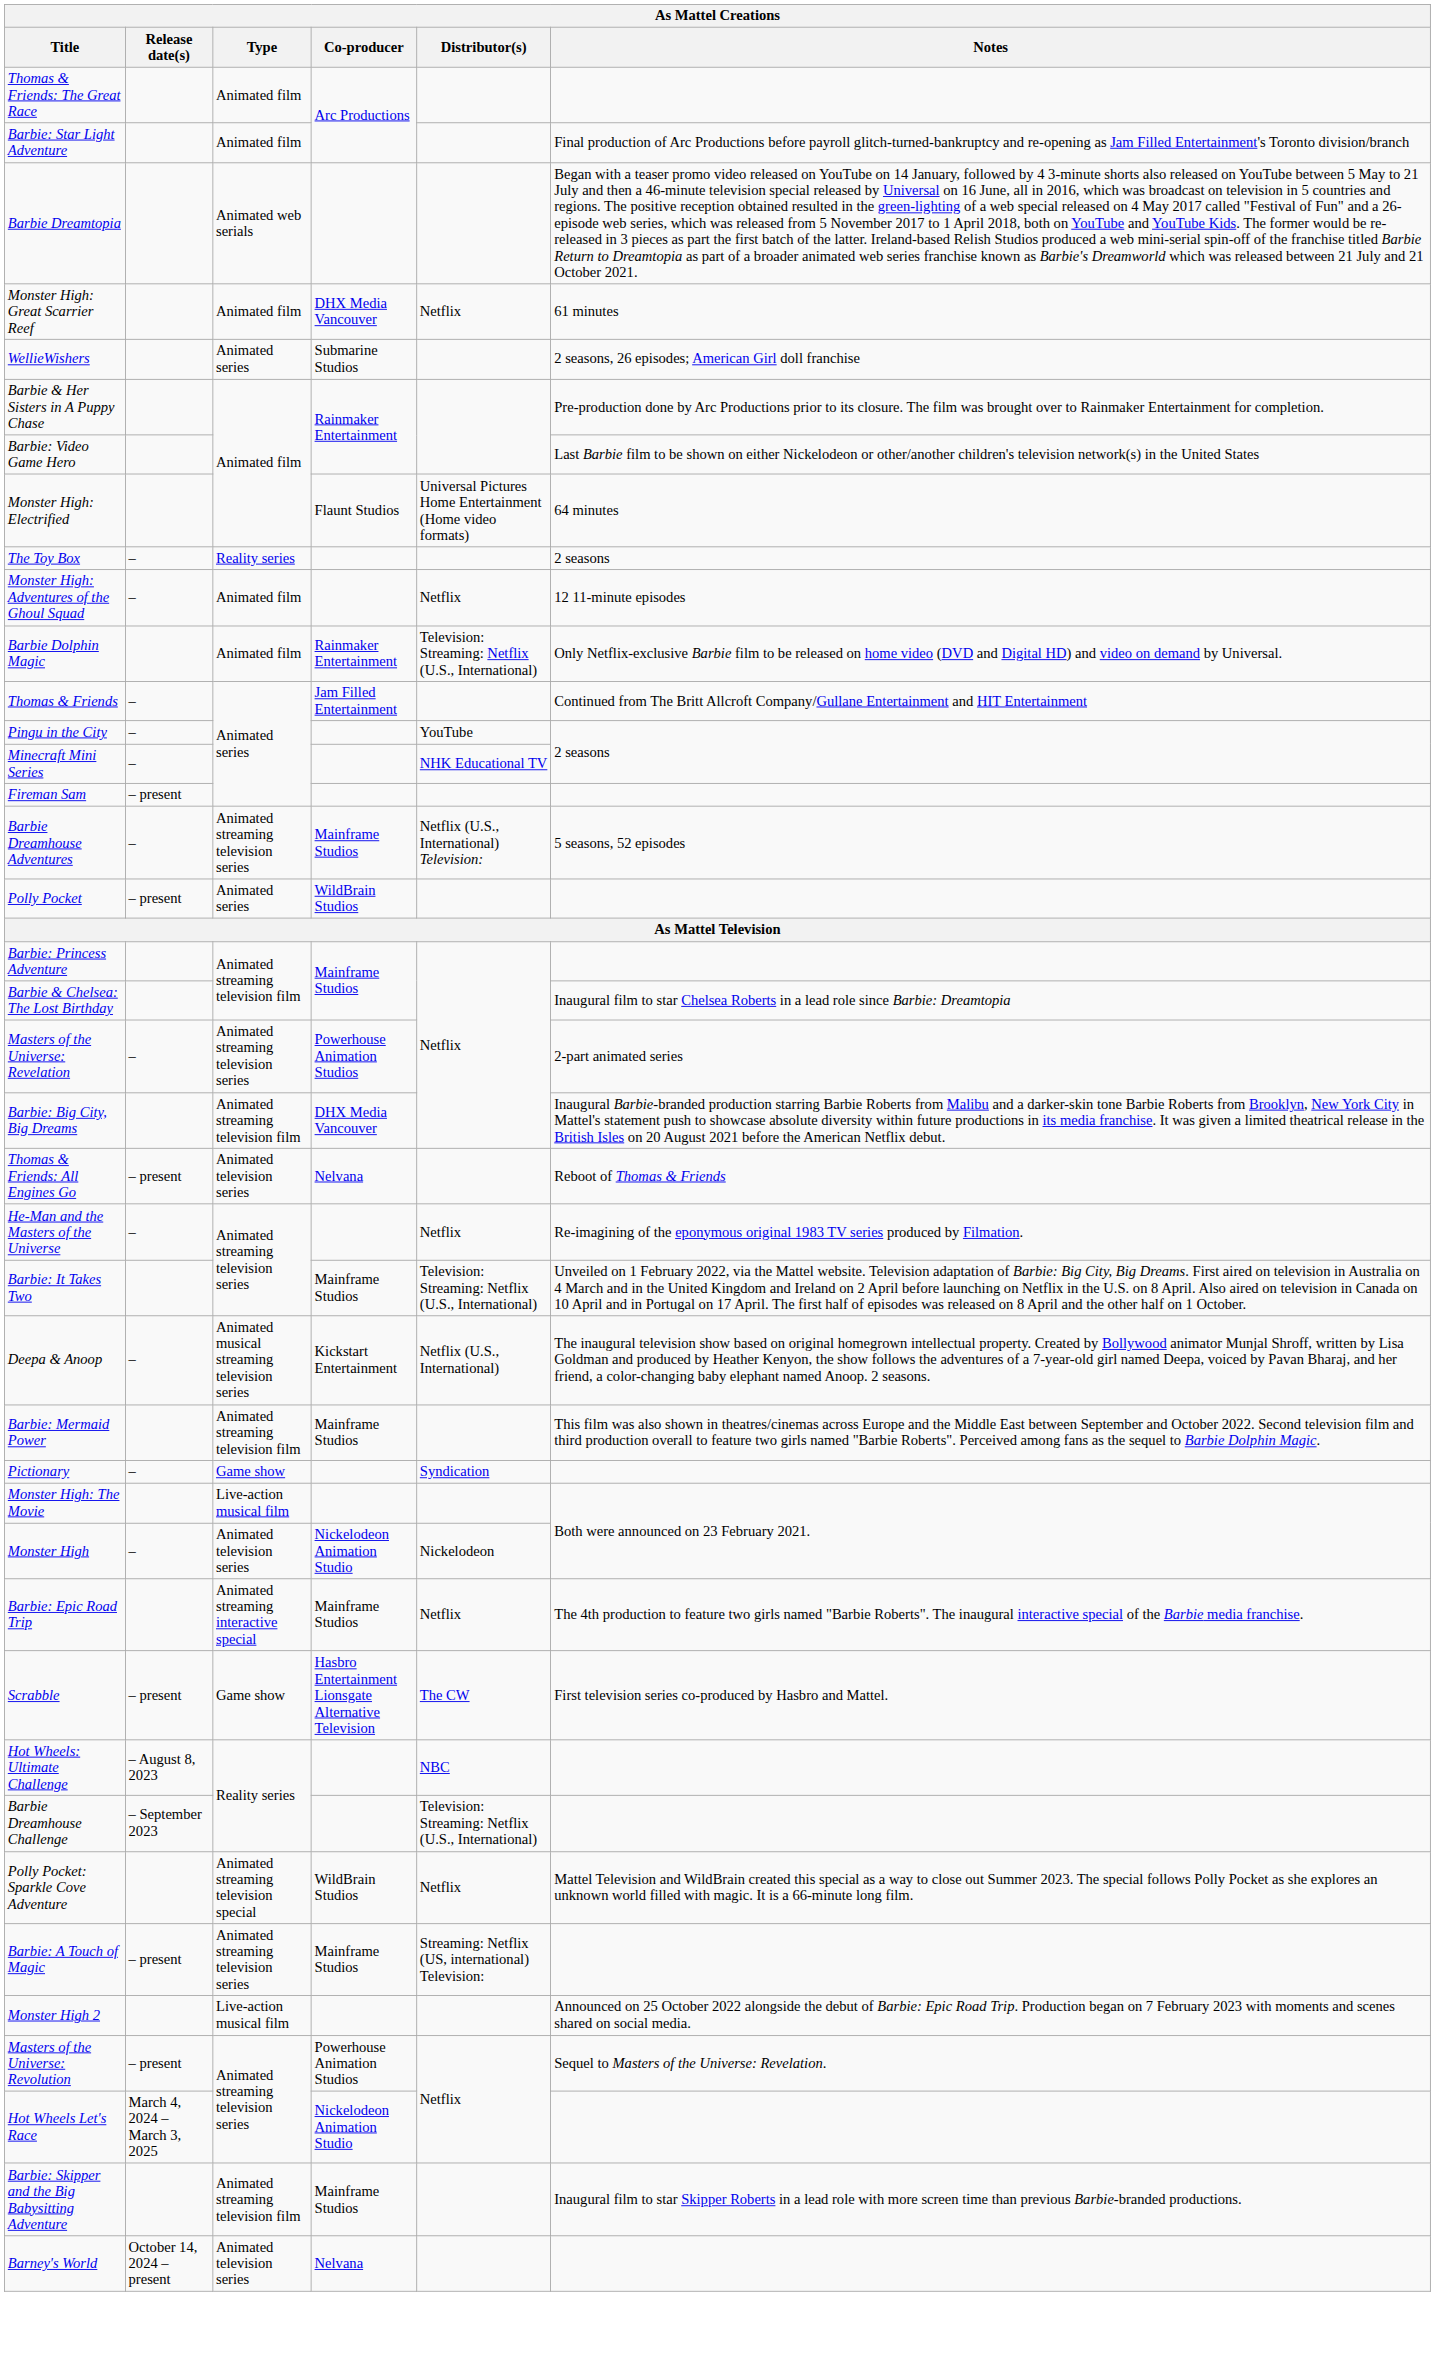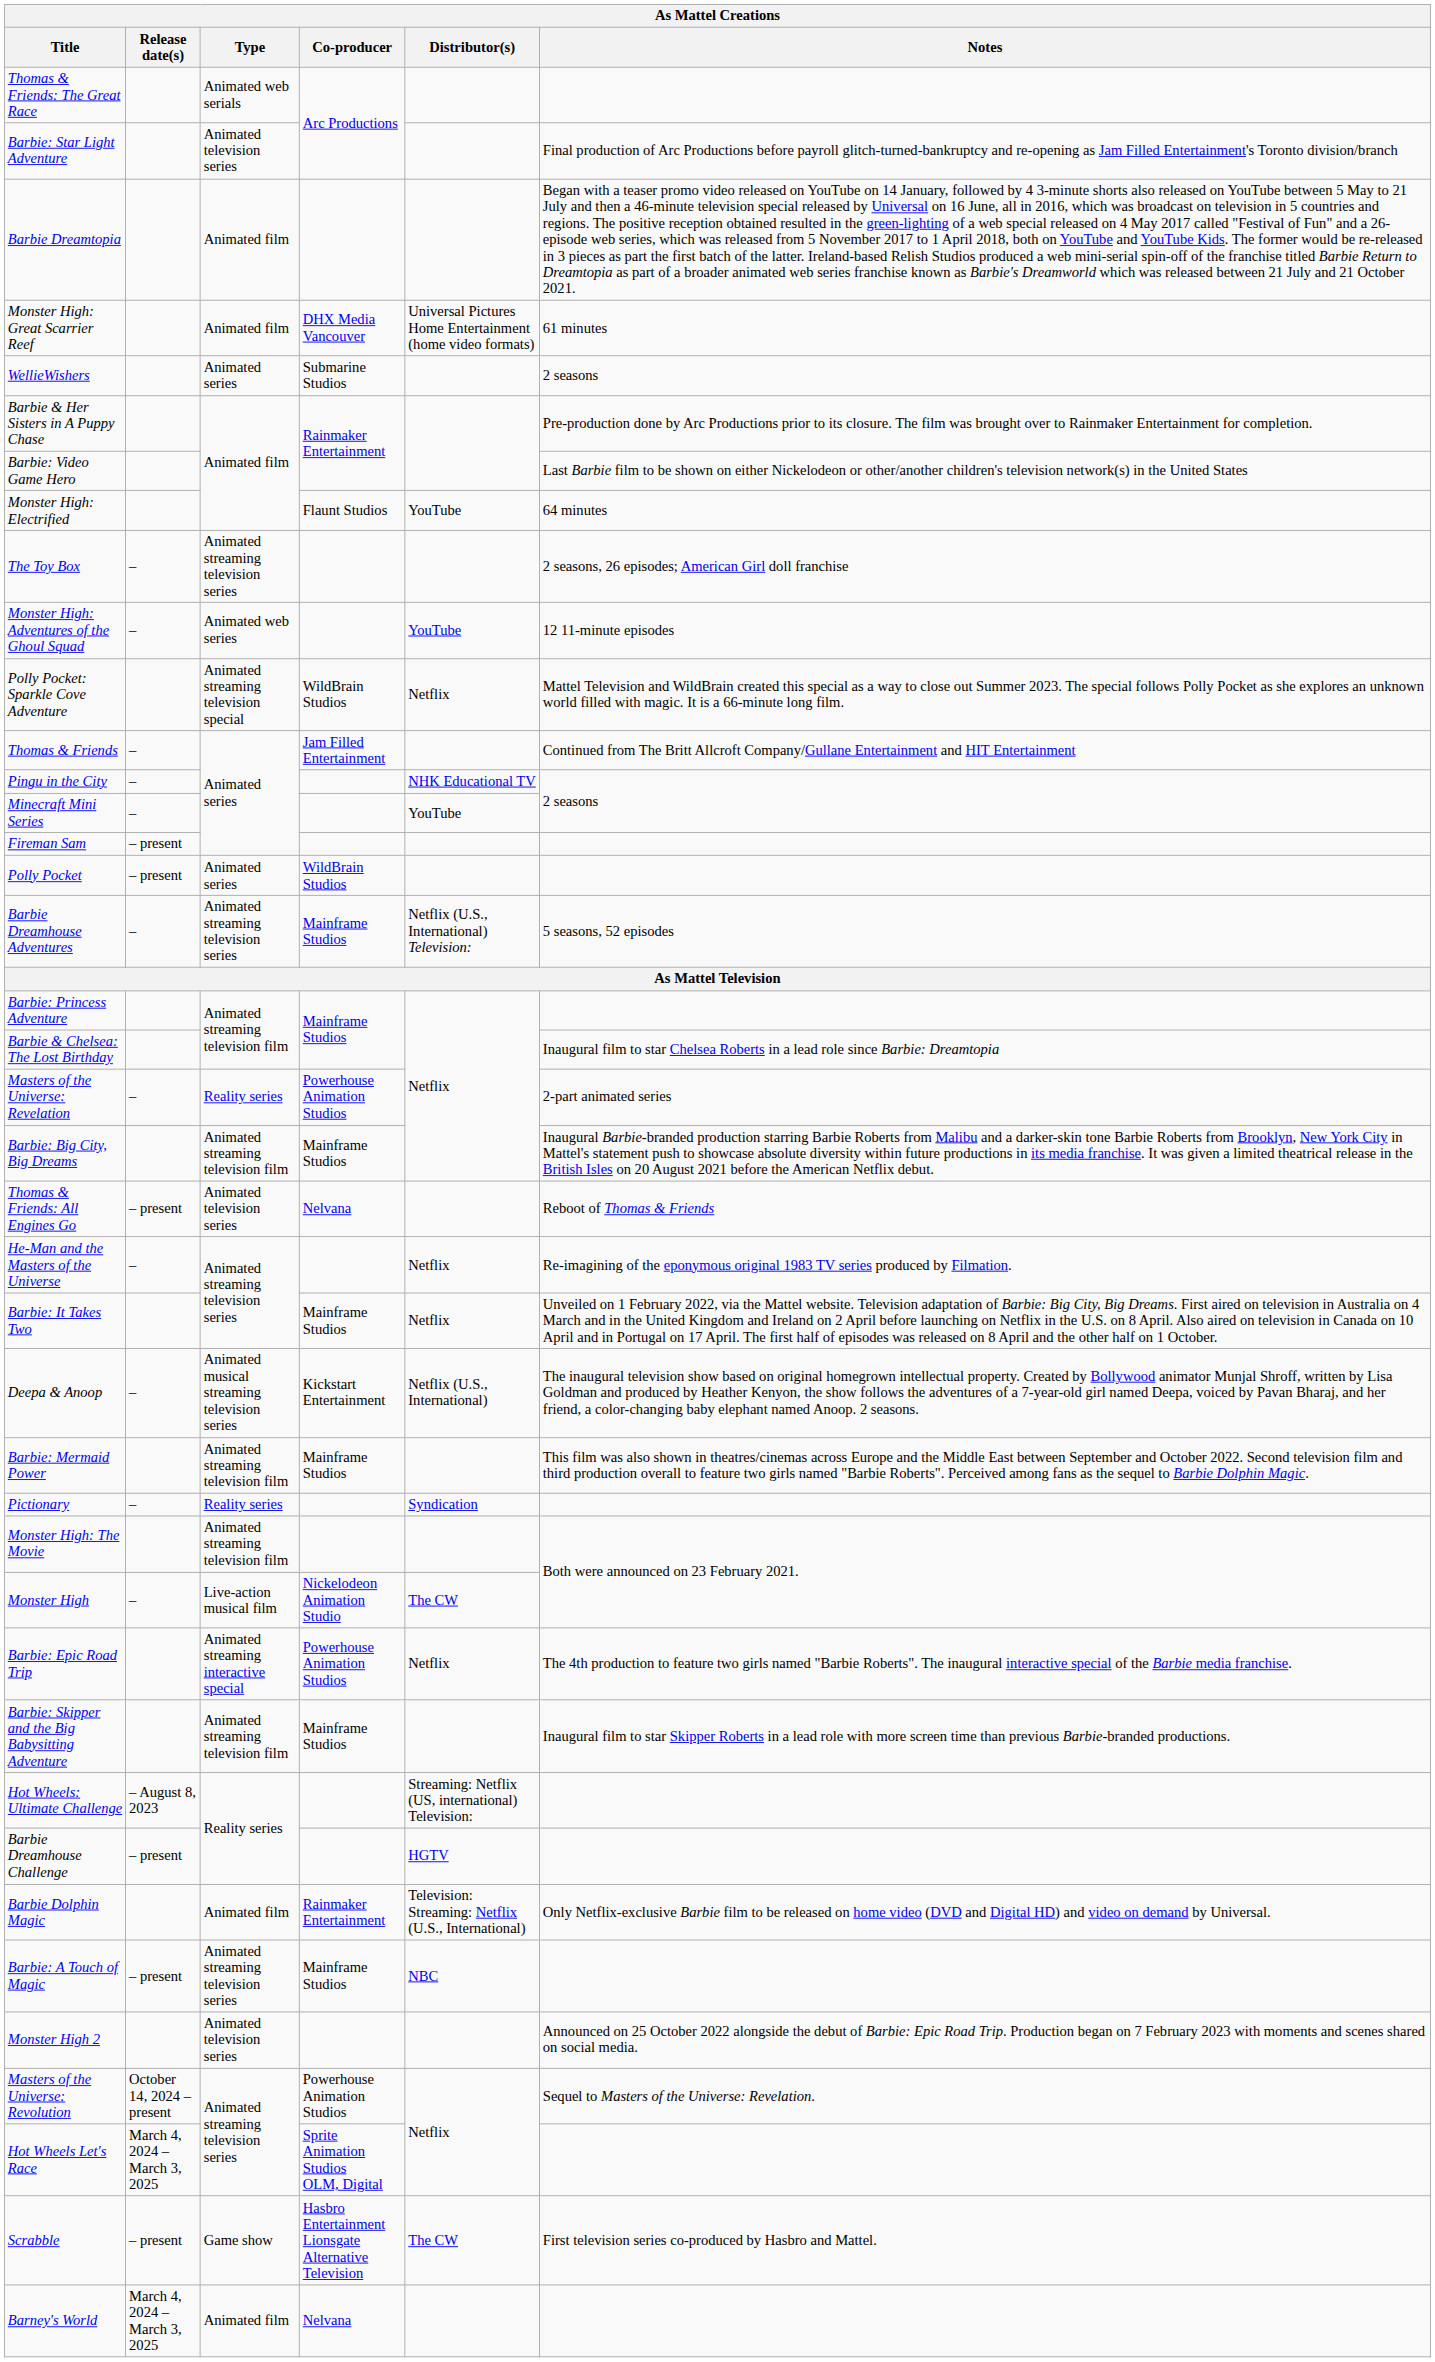Thomas & Friends: The Great Race | Type: Animated film -> Animated web serials
Barbie: Star Light Adventure | Type: Animated film -> Animated television series
Barbie Dreamtopia | Type: Animated web serials -> Animated film
Monster High: Great Scarrier Reef | Distributor(s): Netflix -> Universal Pictures Home Entertainment (home video formats)
WellieWishers | Notes: 2 seasons, 26 episodes; American Girl doll franchise -> 2 seasons
Monster High: Electrified | Distributor(s): Universal Pictures Home Entertainment (Home video formats) -> YouTube
The Toy Box | Type: Reality series -> Animated streaming television series
The Toy Box | Notes: 2 seasons -> 2 seasons, 26 episodes; American Girl doll franchise
Monster High: Adventures of the Ghoul Squad | Type: Animated film -> Animated web series
Monster High: Adventures of the Ghoul Squad | Distributor(s): Netflix -> YouTube
rows swapped: Barbie Dolphin Magic <-> Polly Pocket: Sparkle Cove Adventure
Pingu in the City | Distributor(s): YouTube -> NHK Educational TV
Minecraft Mini Series | Distributor(s): NHK Educational TV -> YouTube
rows swapped: Barbie Dreamhouse Adventures <-> Polly Pocket
Masters of the Universe: Revelation | Type: Animated streaming television series -> Reality series
Barbie: Big City, Big Dreams | Co-producer: DHX Media Vancouver -> Mainframe Studios
Barbie: It Takes Two | Distributor(s): Television: Streaming: Netflix (U.S., International) -> Netflix
Pictionary | Type: Game show -> Reality series
Monster High: The Movie | Type: Live-action musical film -> Animated streaming television film
Monster High | Type: Animated television series -> Live-action musical film
Monster High | Distributor(s): Nickelodeon -> The CW
Barbie: Epic Road Trip | Co-producer: Mainframe Studios -> Powerhouse Animation Studios
rows swapped: Barbie: Skipper and the Big Babysitting Adventure <-> Scrabble
Hot Wheels: Ultimate Challenge | Distributor(s): NBC -> Streaming: Netflix (US, international) Television:
Barbie Dreamhouse Challenge | Release date(s): – September 2023 -> – present
Barbie Dreamhouse Challenge | Distributor(s): Television: Streaming: Netflix (U.S., International) -> HGTV
Barbie: A Touch of Magic | Distributor(s): Streaming: Netflix (US, international) Television: -> NBC
Monster High 2 | Type: Live-action musical film -> Animated television series
Masters of the Universe: Revolution | Release date(s): – present -> October 14, 2024 – present
Hot Wheels Let's Race | Co-producer: Nickelodeon Animation Studio -> Sprite Animation Studios OLM, Digital
Barney's World | Release date(s): October 14, 2024 – present -> March 4, 2024 – March 3, 2025
Barney's World | Type: Animated television series -> Animated film
